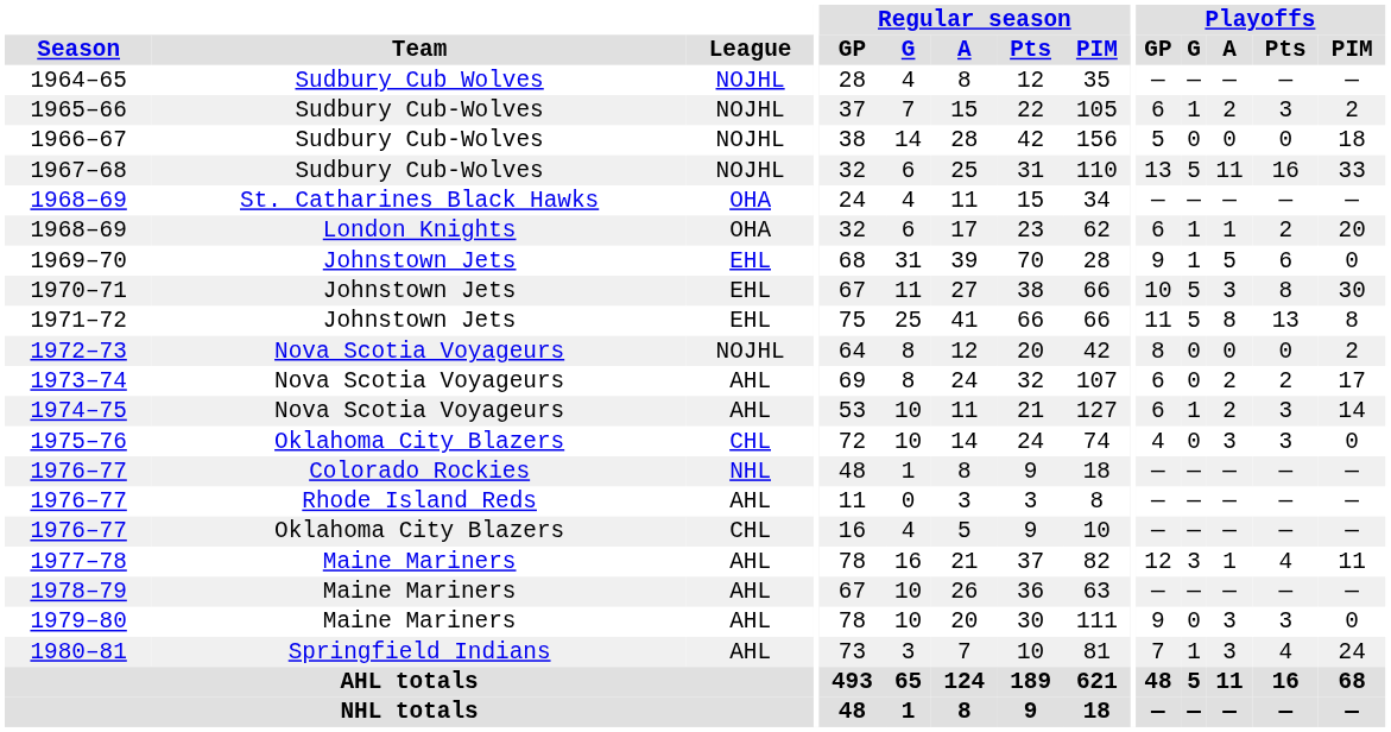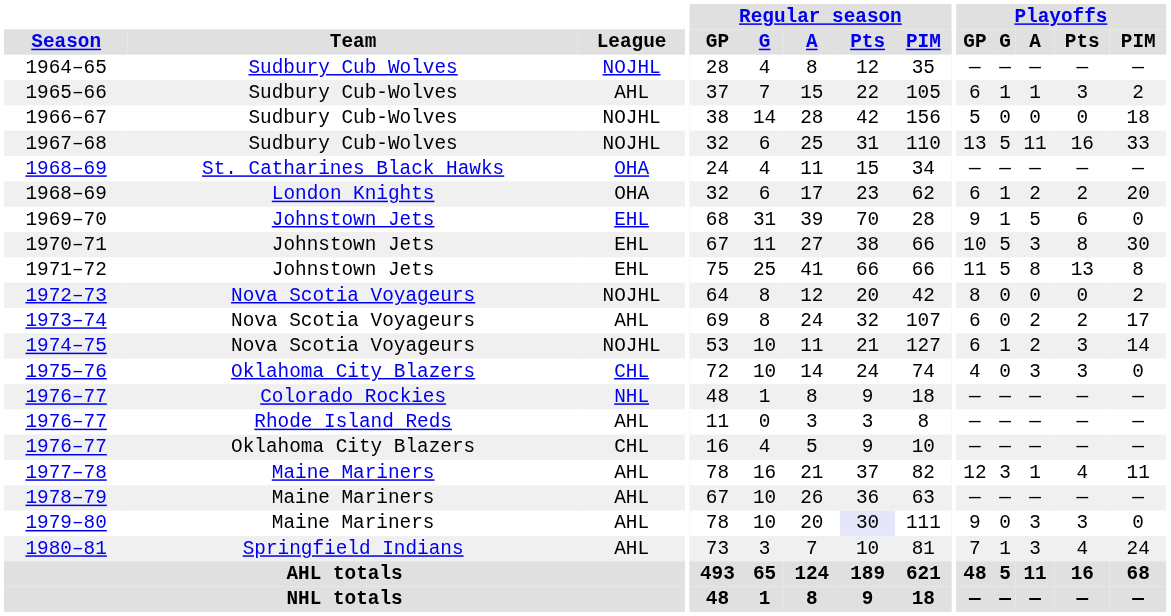1965–66 | League: NOJHL -> AHL
1965–66 | Playoffs / A: 2 -> 1
1968–69 / London Knights | Playoffs / A: 1 -> 2
1974–75 | League: AHL -> NOJHL
1979–80 | Regular season / Pts: no background -> lavender background
